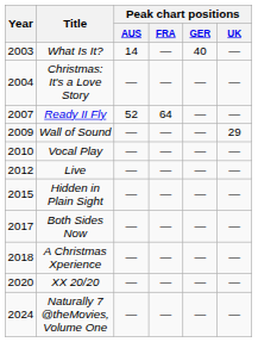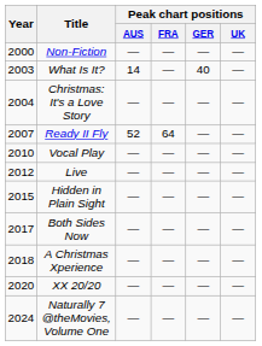+ row: 2000 | Non-Fiction | — | — | — | —
- row: 2009 | Wall of Sound | — | — | — | 29
